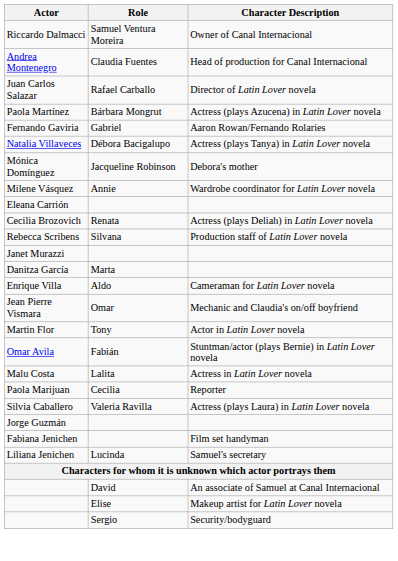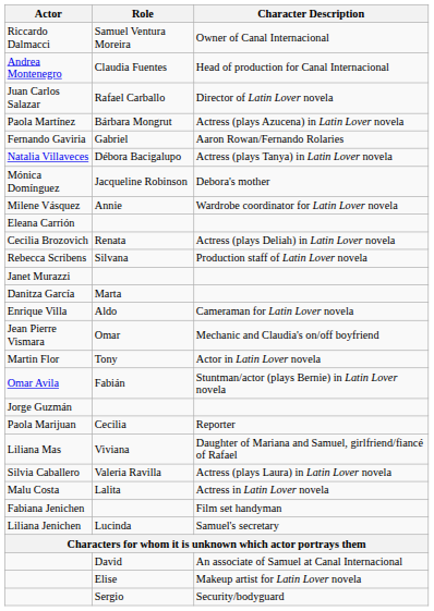rows swapped: Jorge Guzmán <-> Malu Costa
+ row: Liliana Mas | Viviana | Daughter of Mariana and Samuel, girlfriend/fiancé of Rafael
